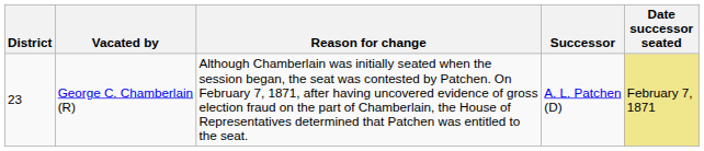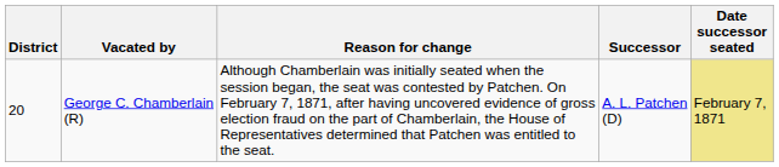George C. Chamberlain (R) | District: 23 -> 20
